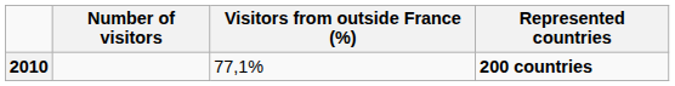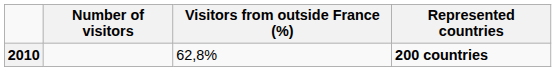2010 | Visitors from outside France (%): 77,1% -> 62,8%
